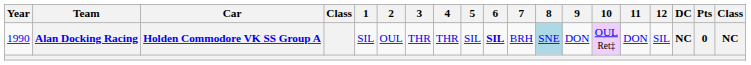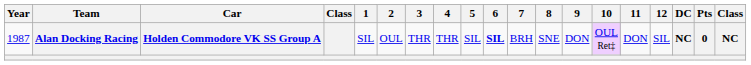Alan Docking Racing | Year: 1990 -> 1987
Alan Docking Racing | 8: lightblue background -> no background
